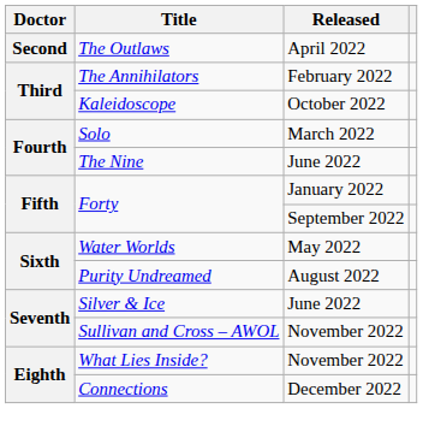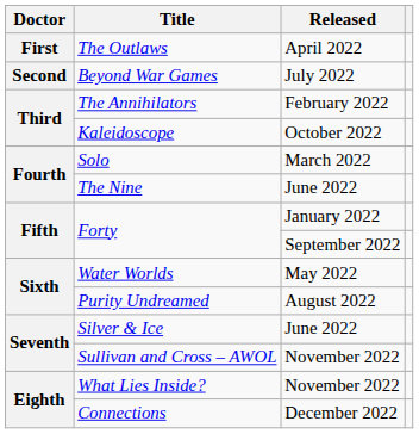The Outlaws | Doctor: Second -> First
+ row: Second | Beyond War Games | July 2022
